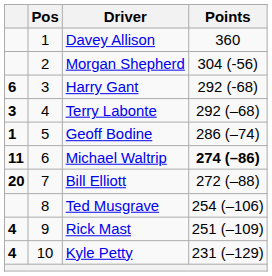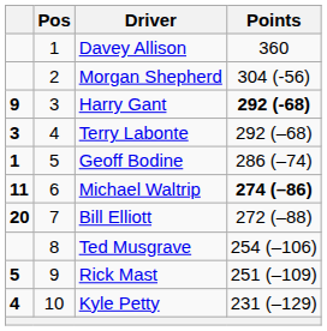Harry Gant | column 1: 6 -> 9
Harry Gant | Points: normal -> bold
Rick Mast | column 1: 4 -> 5
